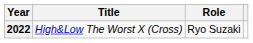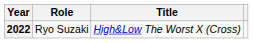columns swapped: Title <-> Role
